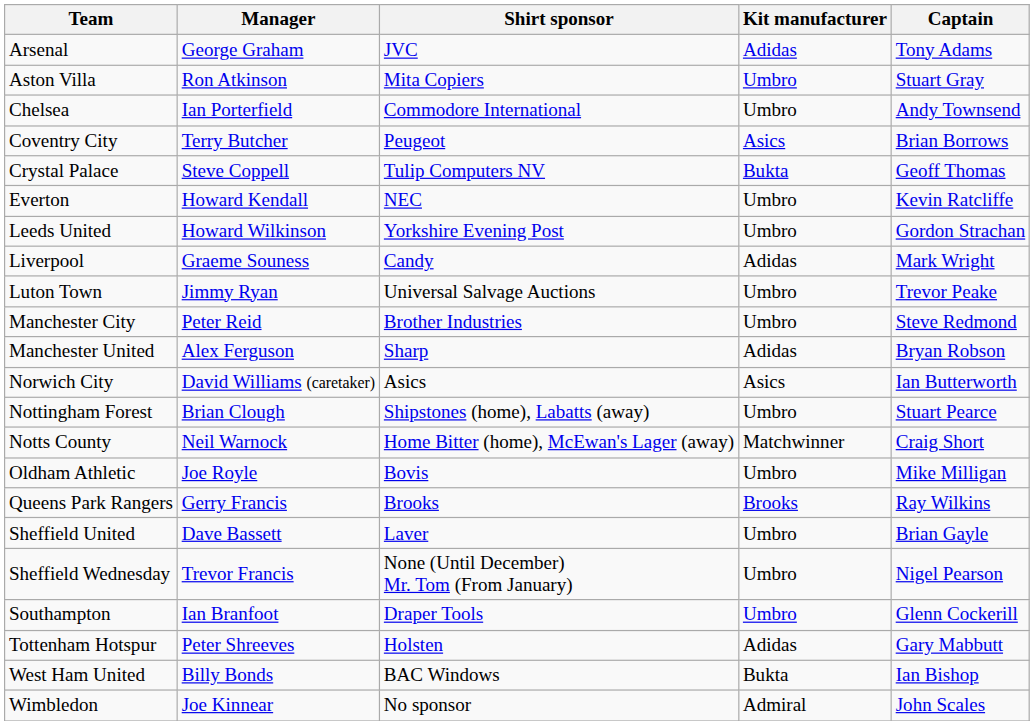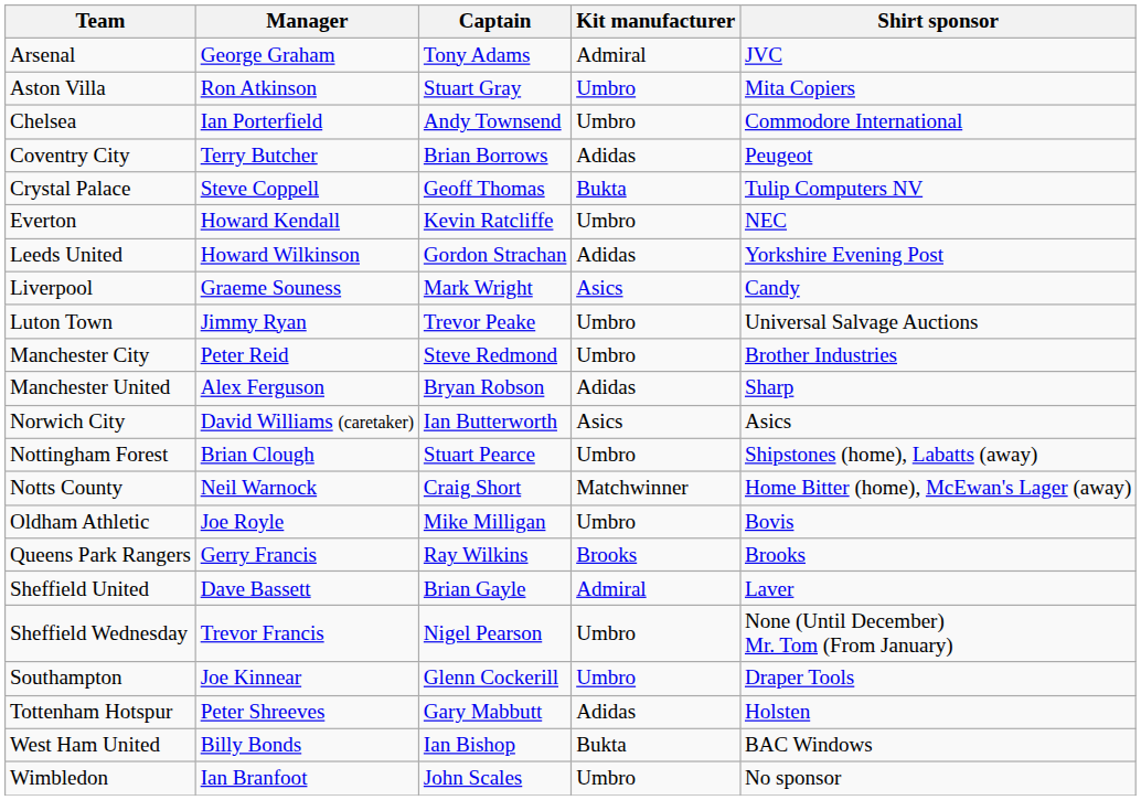columns swapped: Captain <-> Shirt sponsor
Arsenal | Kit manufacturer: Adidas -> Admiral
Coventry City | Kit manufacturer: Asics -> Adidas
Leeds United | Kit manufacturer: Umbro -> Adidas
Liverpool | Kit manufacturer: Adidas -> Asics
Sheffield United | Kit manufacturer: Umbro -> Admiral
Southampton | Manager: Ian Branfoot -> Joe Kinnear
Wimbledon | Manager: Joe Kinnear -> Ian Branfoot
Wimbledon | Kit manufacturer: Admiral -> Umbro
